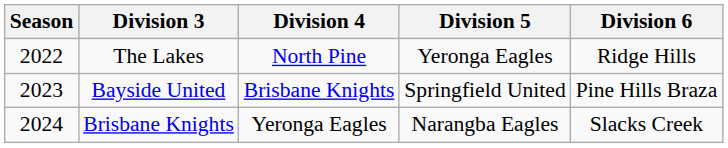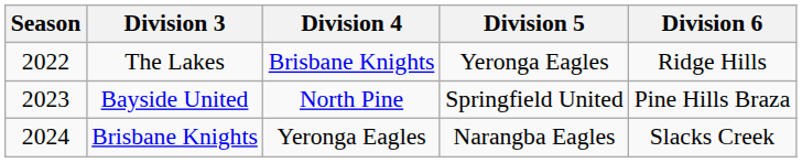The Lakes | Division 4: North Pine -> Brisbane Knights
Bayside United | Division 4: Brisbane Knights -> North Pine
